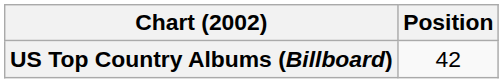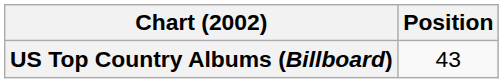US Top Country Albums (Billboard) | Position: 42 -> 43
